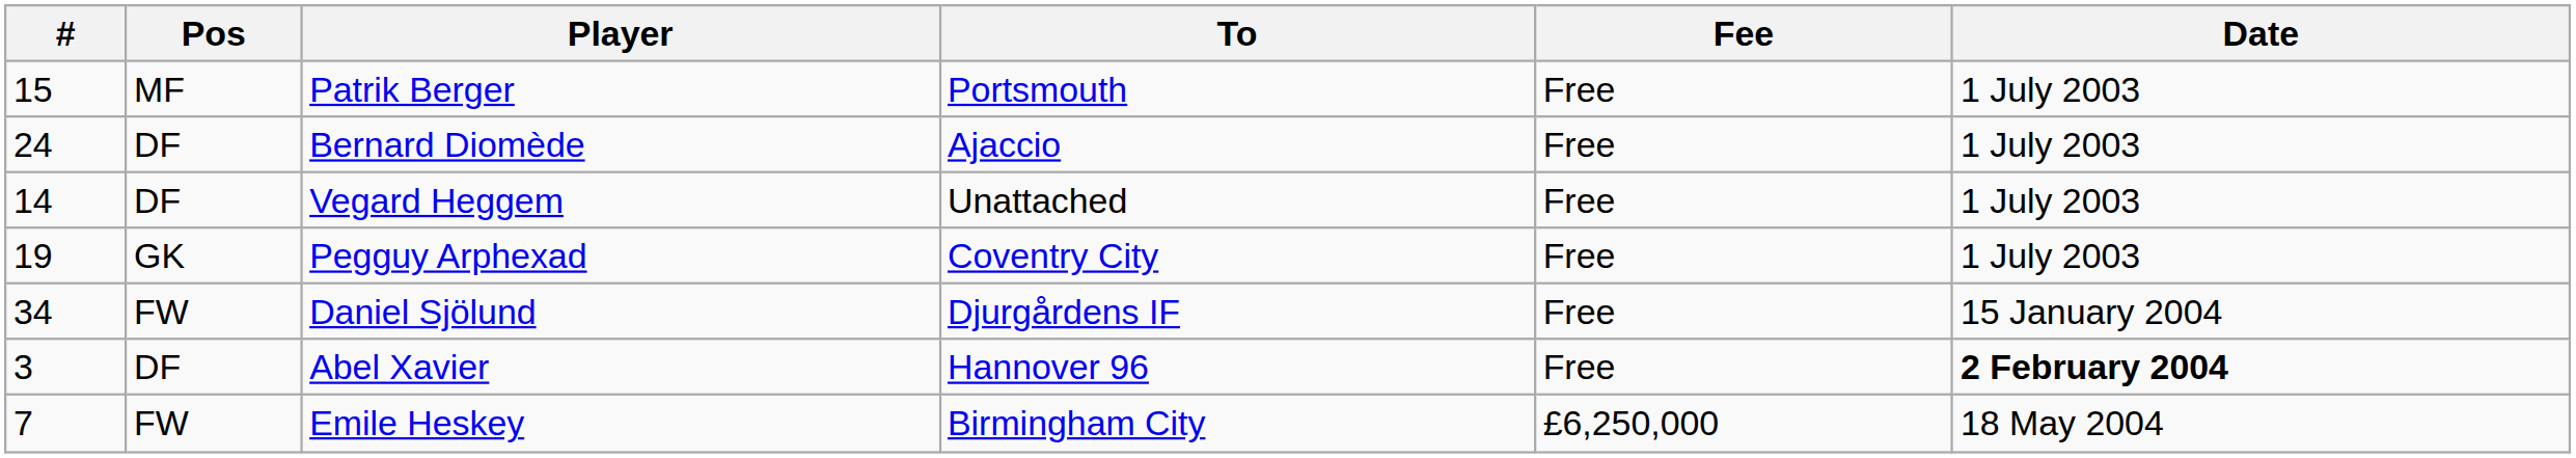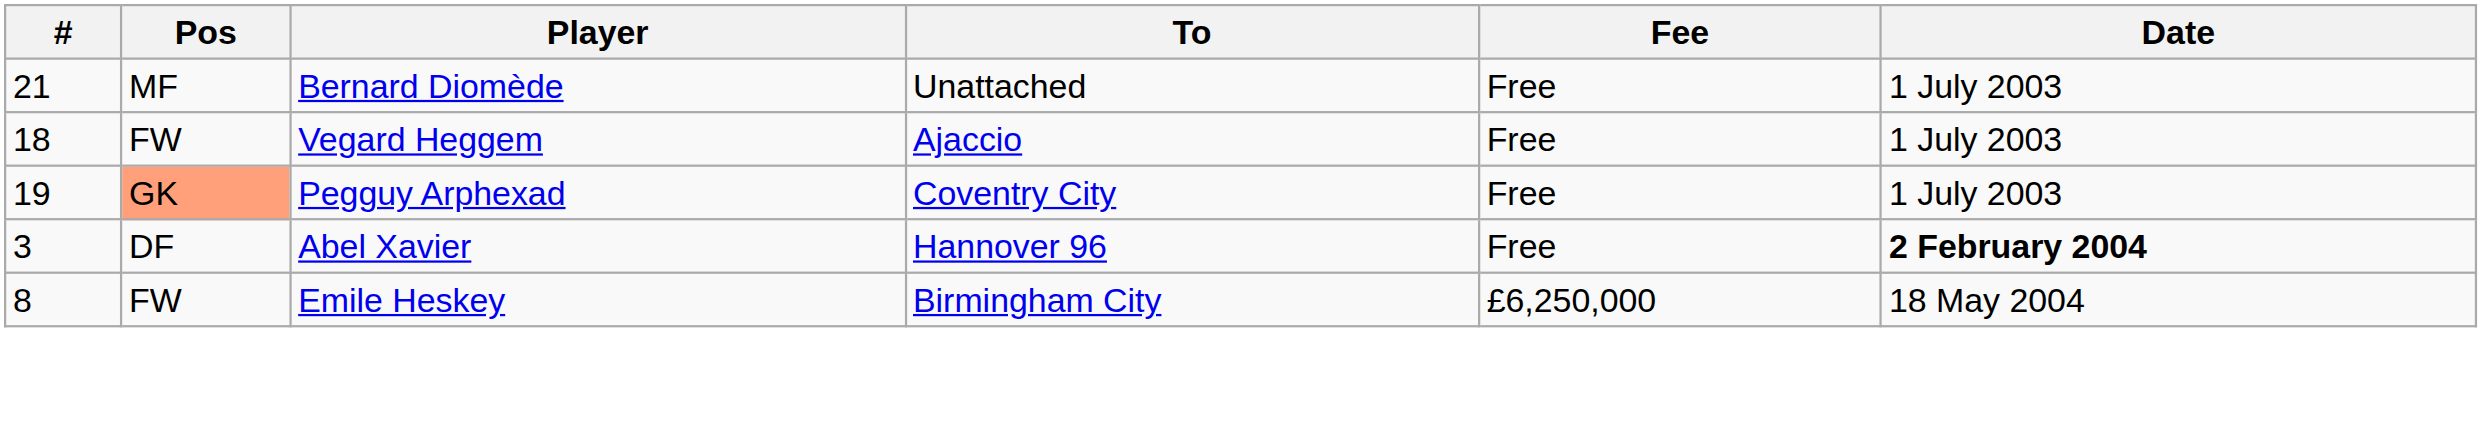- row: 15 | MF | Patrik Berger | Portsmouth | Free | 1 July 2003
Bernard Diomède | #: 24 -> 21
Bernard Diomède | Pos: DF -> MF
Bernard Diomède | To: Ajaccio -> Unattached
Vegard Heggem | #: 14 -> 18
Vegard Heggem | Pos: DF -> FW
Vegard Heggem | To: Unattached -> Ajaccio
Pegguy Arphexad | Pos: no background -> lightsalmon background
- row: 34 | FW | Daniel Sjölund | Djurgårdens IF | Free | 15 January 2004
Emile Heskey | #: 7 -> 8
